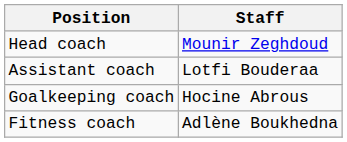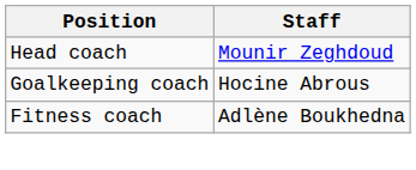- row: Assistant coach | Lotfi Bouderaa
